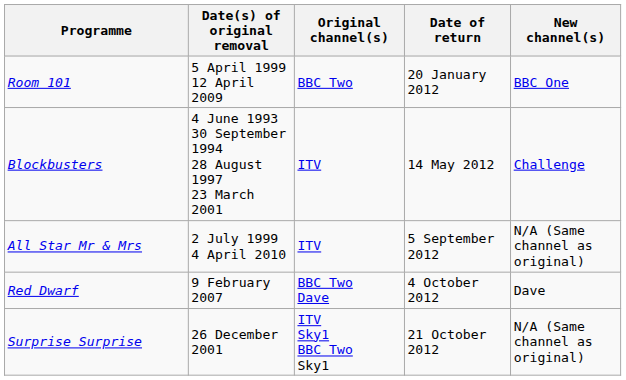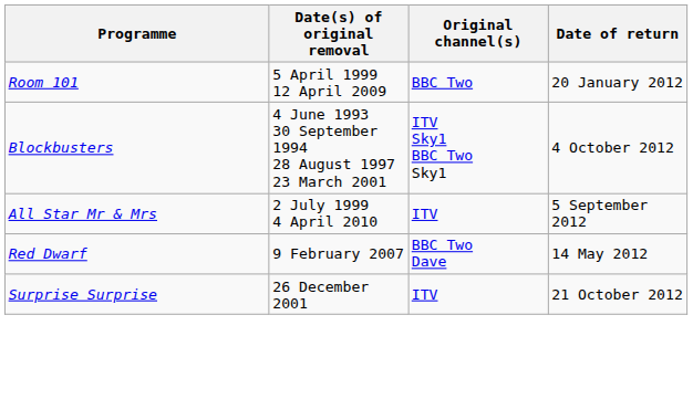- column: New channel(s) | BBC One | Challenge | N/A (Same channel as original) | Dave | N/A (Same channel as original)
Blockbusters | Original channel(s): ITV -> ITV Sky1 BBC Two Sky1
Blockbusters | Date of return: 14 May 2012 -> 4 October 2012
Red Dwarf | Date of return: 4 October 2012 -> 14 May 2012
Surprise Surprise | Original channel(s): ITV Sky1 BBC Two Sky1 -> ITV
